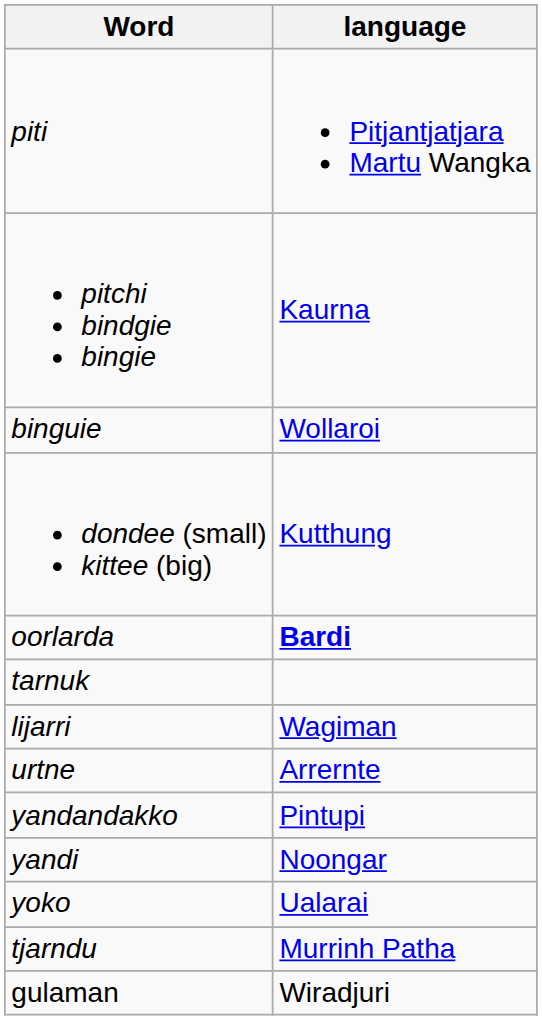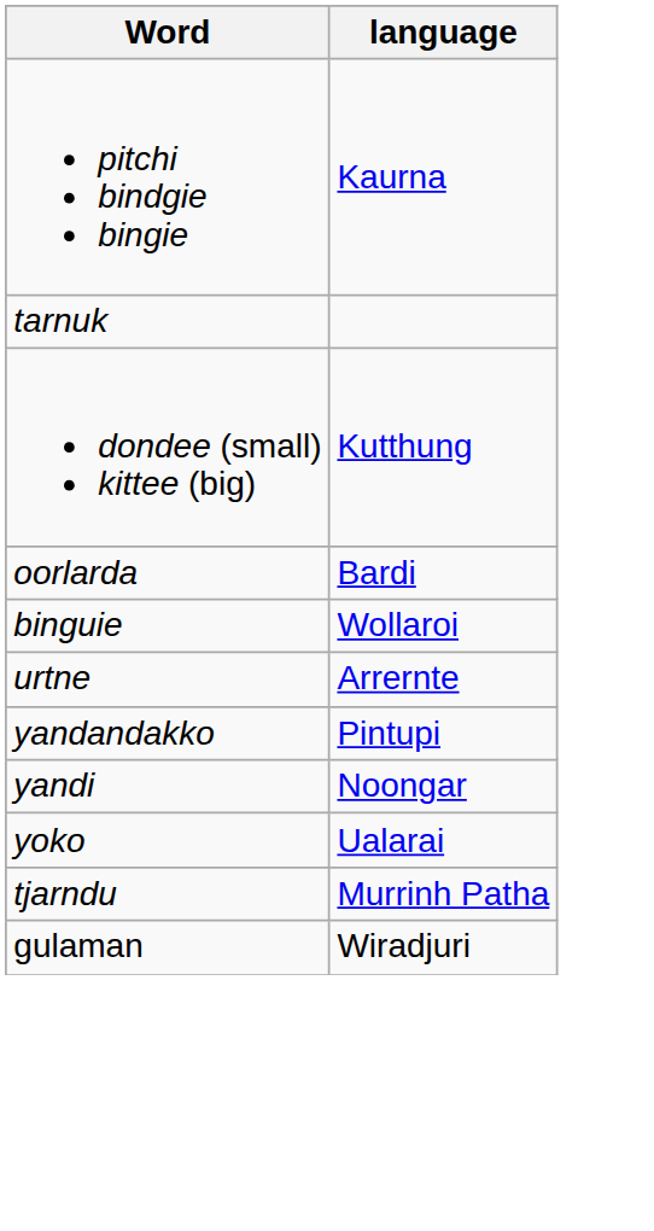- row: piti | Pitjantjatjara Martu Wangka
rows swapped: binguie <-> tarnuk
oorlarda | language: bold -> normal
- row: lijarri | Wagiman
